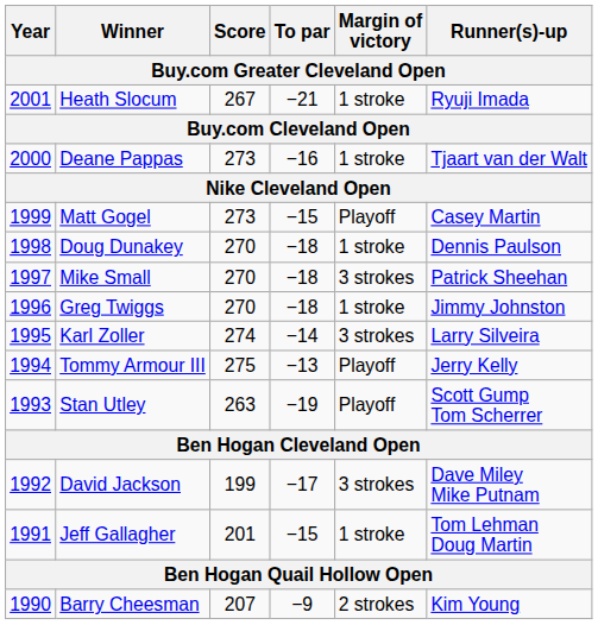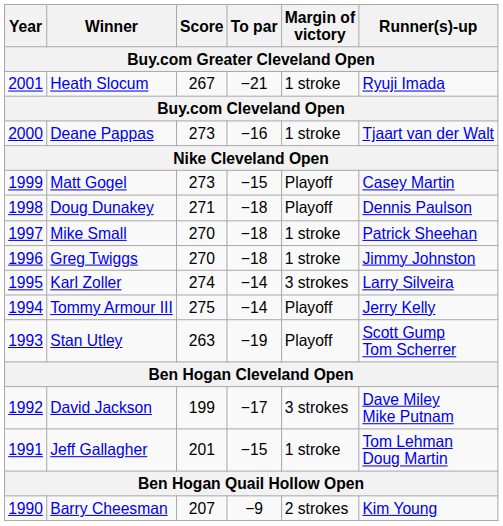Doug Dunakey | Score: 270 -> 271
Doug Dunakey | Margin of victory: 1 stroke -> Playoff
Mike Small | Margin of victory: 3 strokes -> 1 stroke
Tommy Armour III | To par: −13 -> −14
